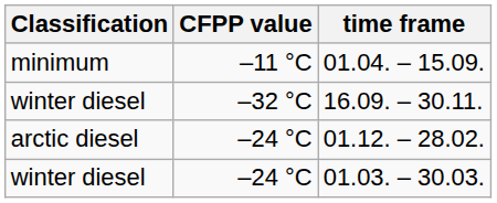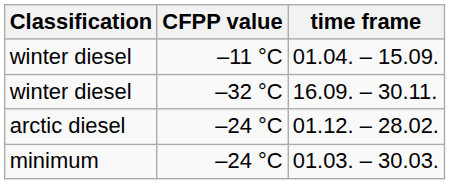01.04. – 15.09. | Classification: minimum -> winter diesel
01.03. – 30.03. | Classification: winter diesel -> minimum
